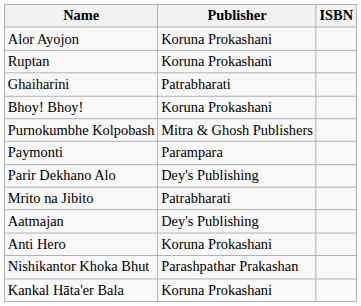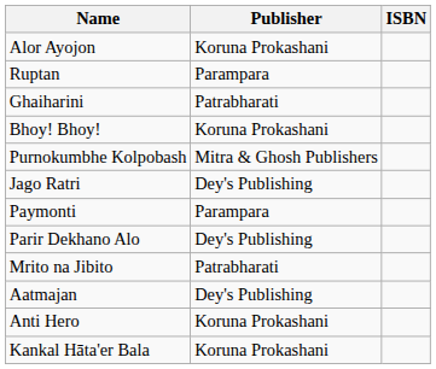Ruptan | Publisher: Koruna Prokashani -> Parampara
+ row: Jago Ratri | Dey's Publishing
- row: Nishikantor Khoka Bhut | Parashpathar Prakashan
